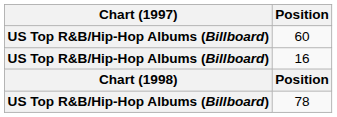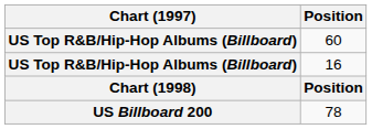78 | Chart (1997): US Top R&B/Hip-Hop Albums (Billboard) -> US Billboard 200
